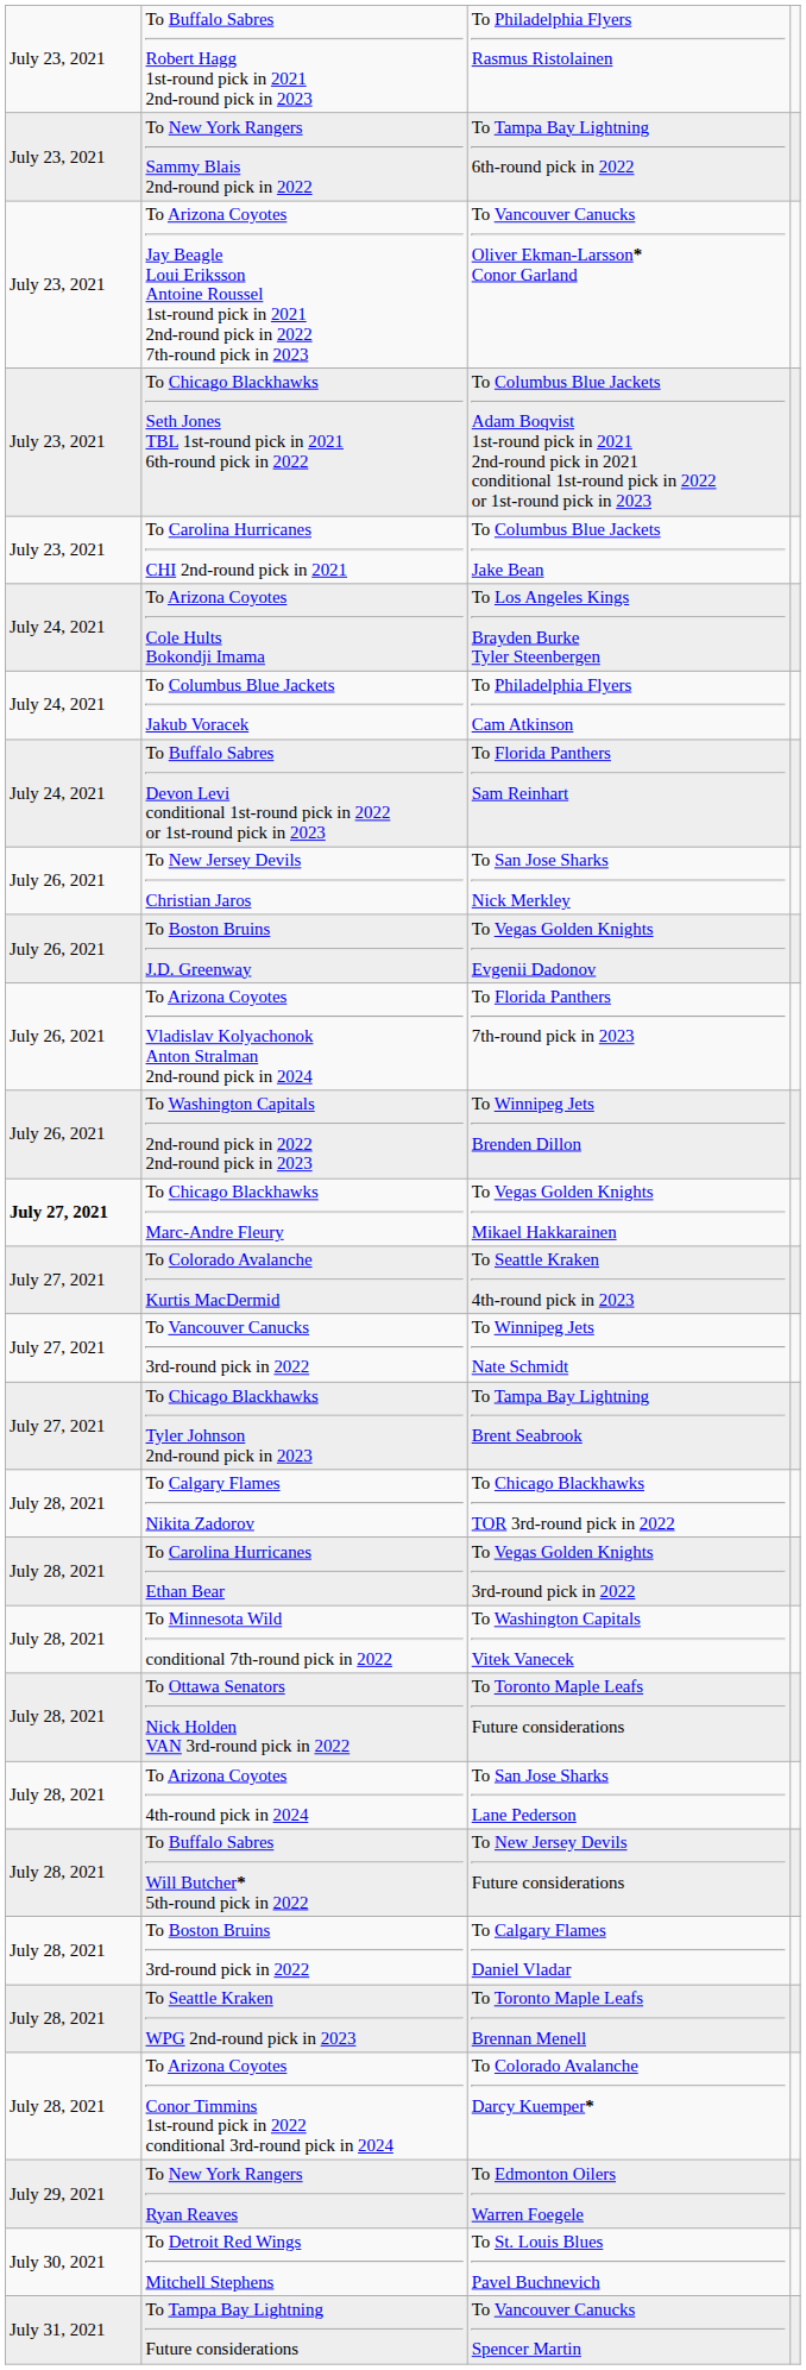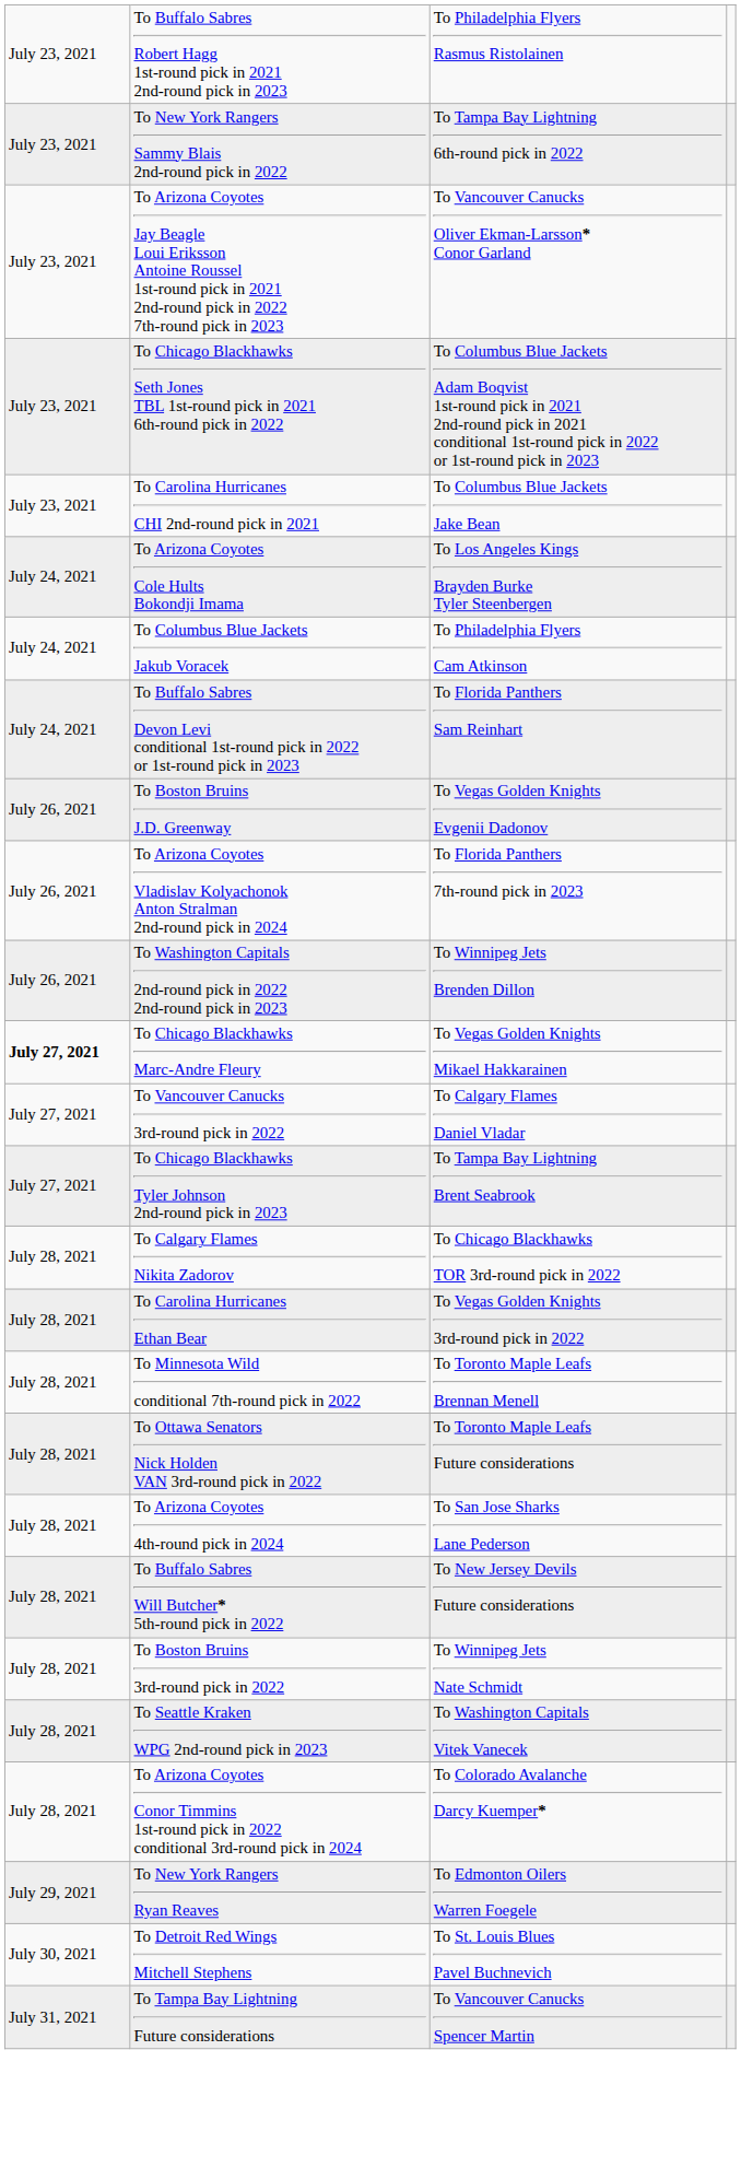- row: July 26, 2021 | To New Jersey Devils Christian Jaros | To San Jose Sharks Nick Merkley
- row: July 27, 2021 | To Colorado Avalanche Kurtis MacDermid | To Seattle Kraken 4th-round pick in 2023
To Vancouver Canucks 3rd-round pick in 2022 | column 3: To Winnipeg Jets Nate Schmidt -> To Calgary Flames Daniel Vladar
To Minnesota Wild conditional 7th-round pick in 2022 | column 3: To Washington Capitals Vitek Vanecek -> To Toronto Maple Leafs Brennan Menell
To Boston Bruins 3rd-round pick in 2022 | column 3: To Calgary Flames Daniel Vladar -> To Winnipeg Jets Nate Schmidt
To Seattle Kraken WPG 2nd-round pick in 2023 | column 3: To Toronto Maple Leafs Brennan Menell -> To Washington Capitals Vitek Vanecek
